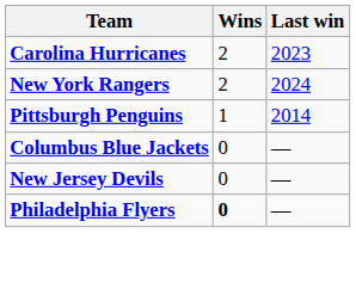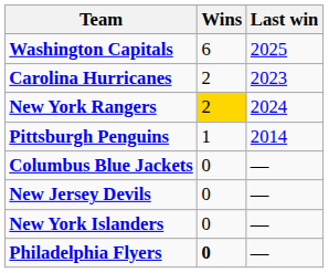+ row: Washington Capitals | 6 | 2025
New York Rangers | Wins: no background -> gold background
+ row: New York Islanders | 0 | —
